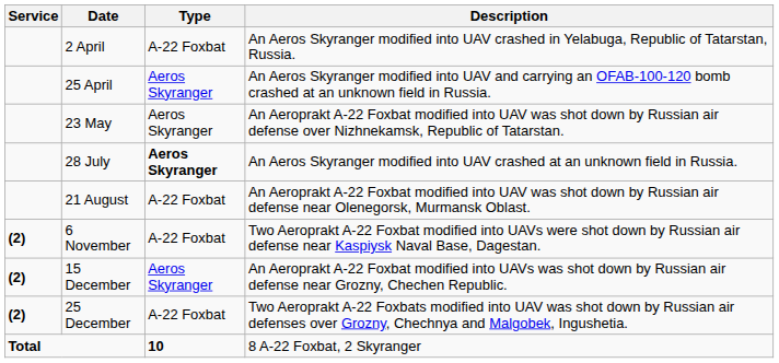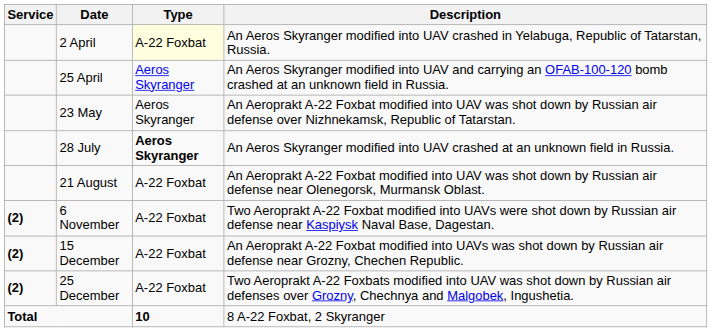2 April | Type: no background -> lightyellow background
15 December | Type: Aeros Skyranger -> A-22 Foxbat
